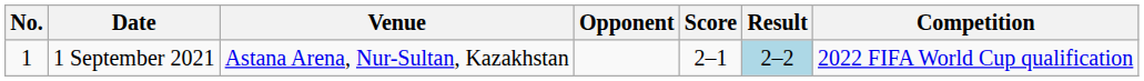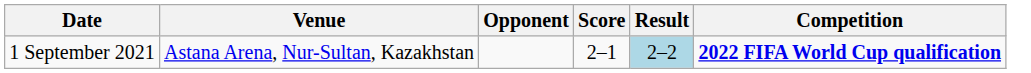- column: No. | 1
1 September 2021 | Competition: normal -> bold
